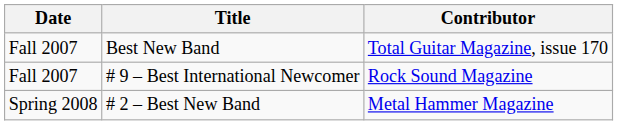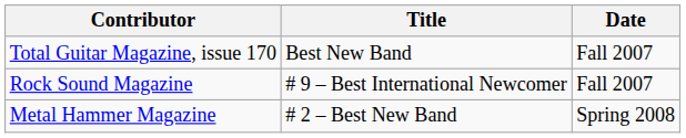columns swapped: Date <-> Contributor
